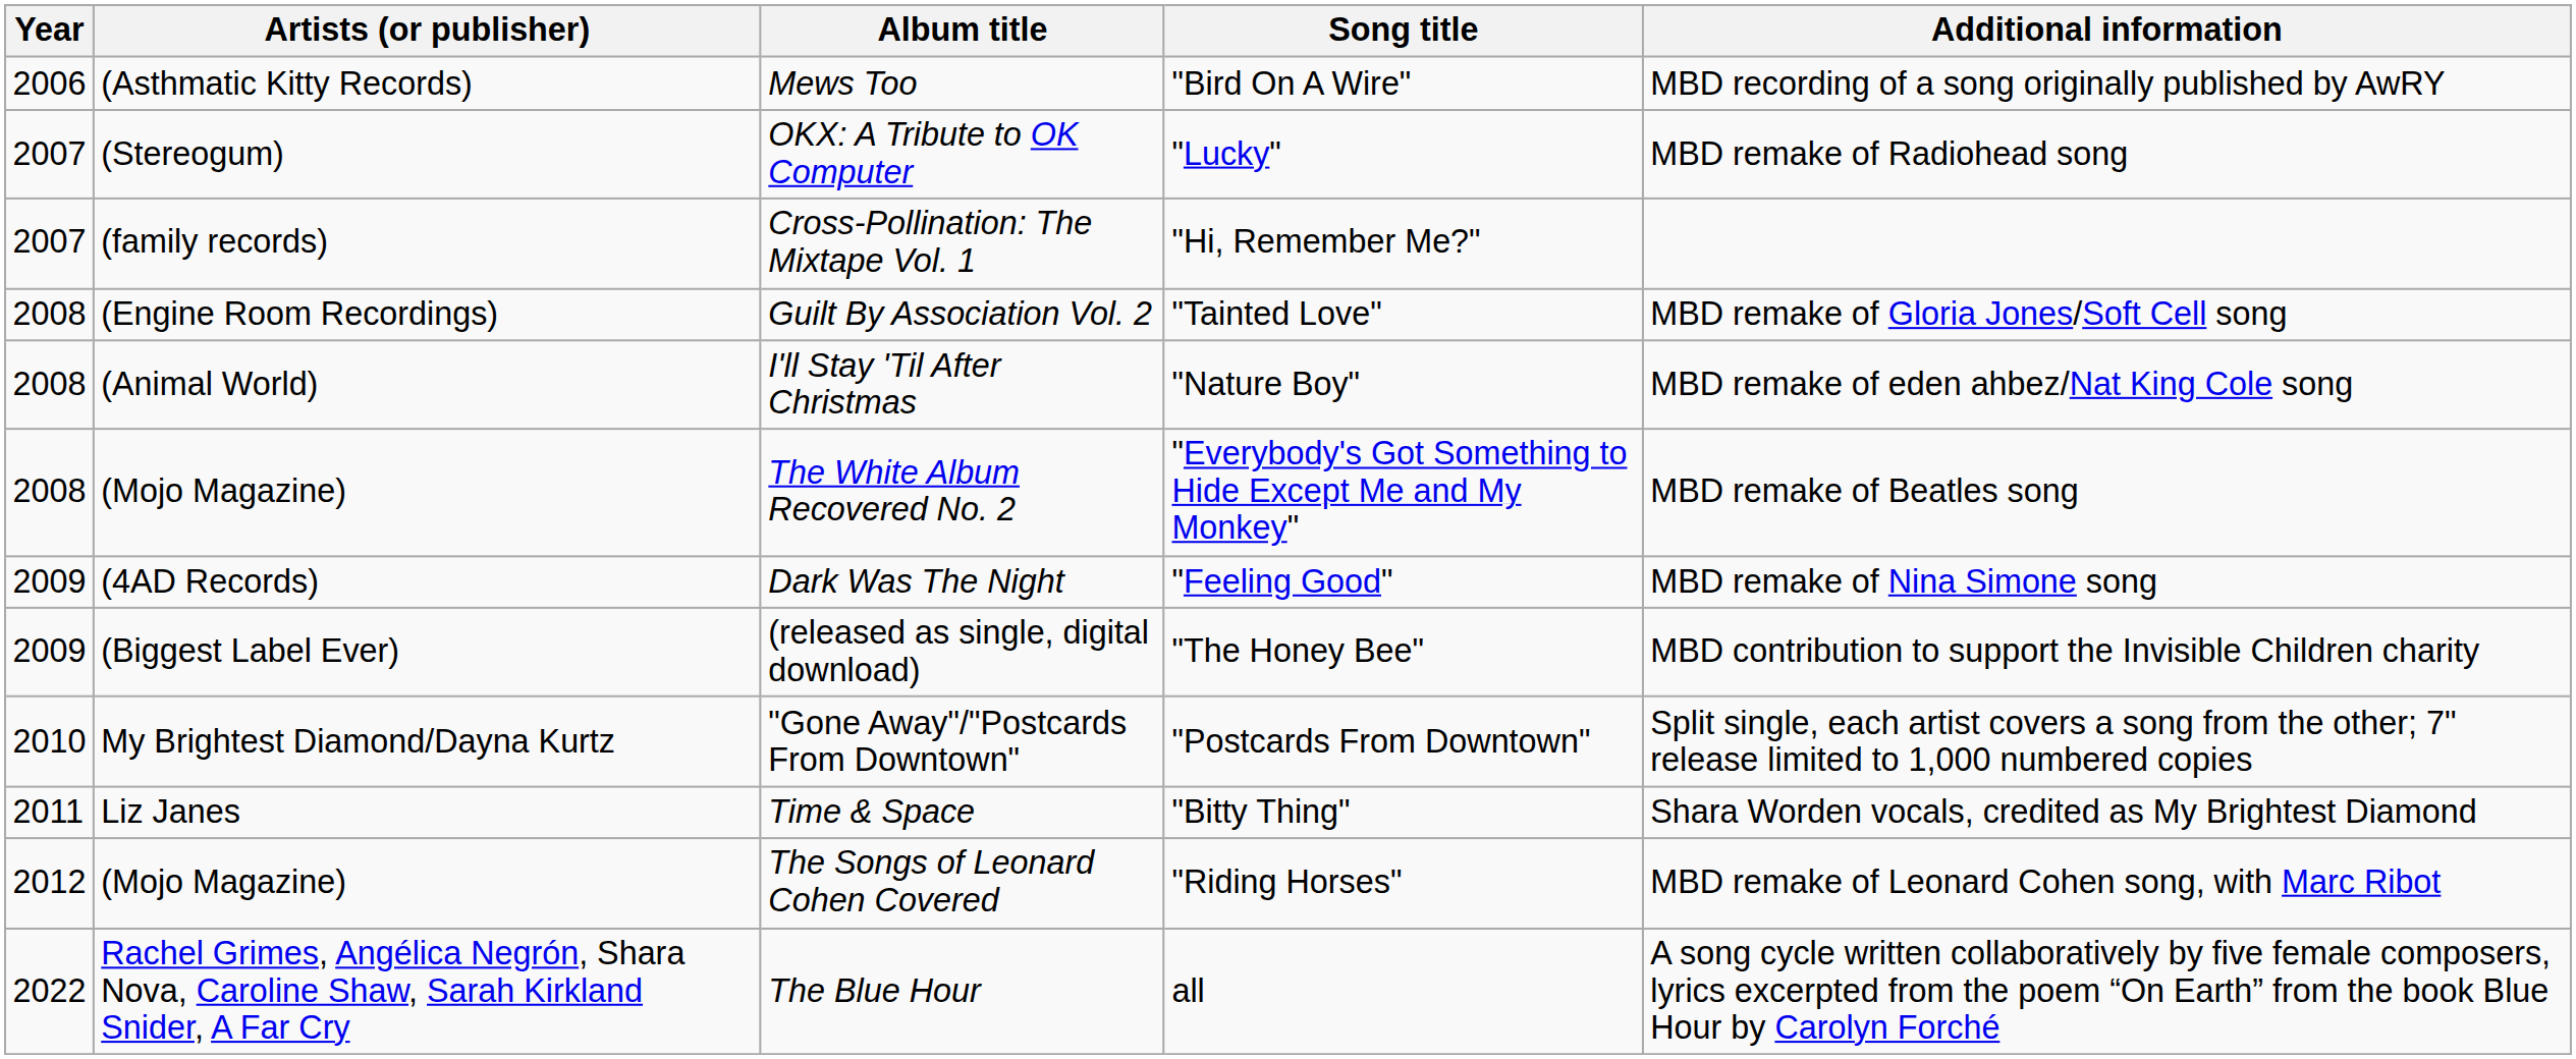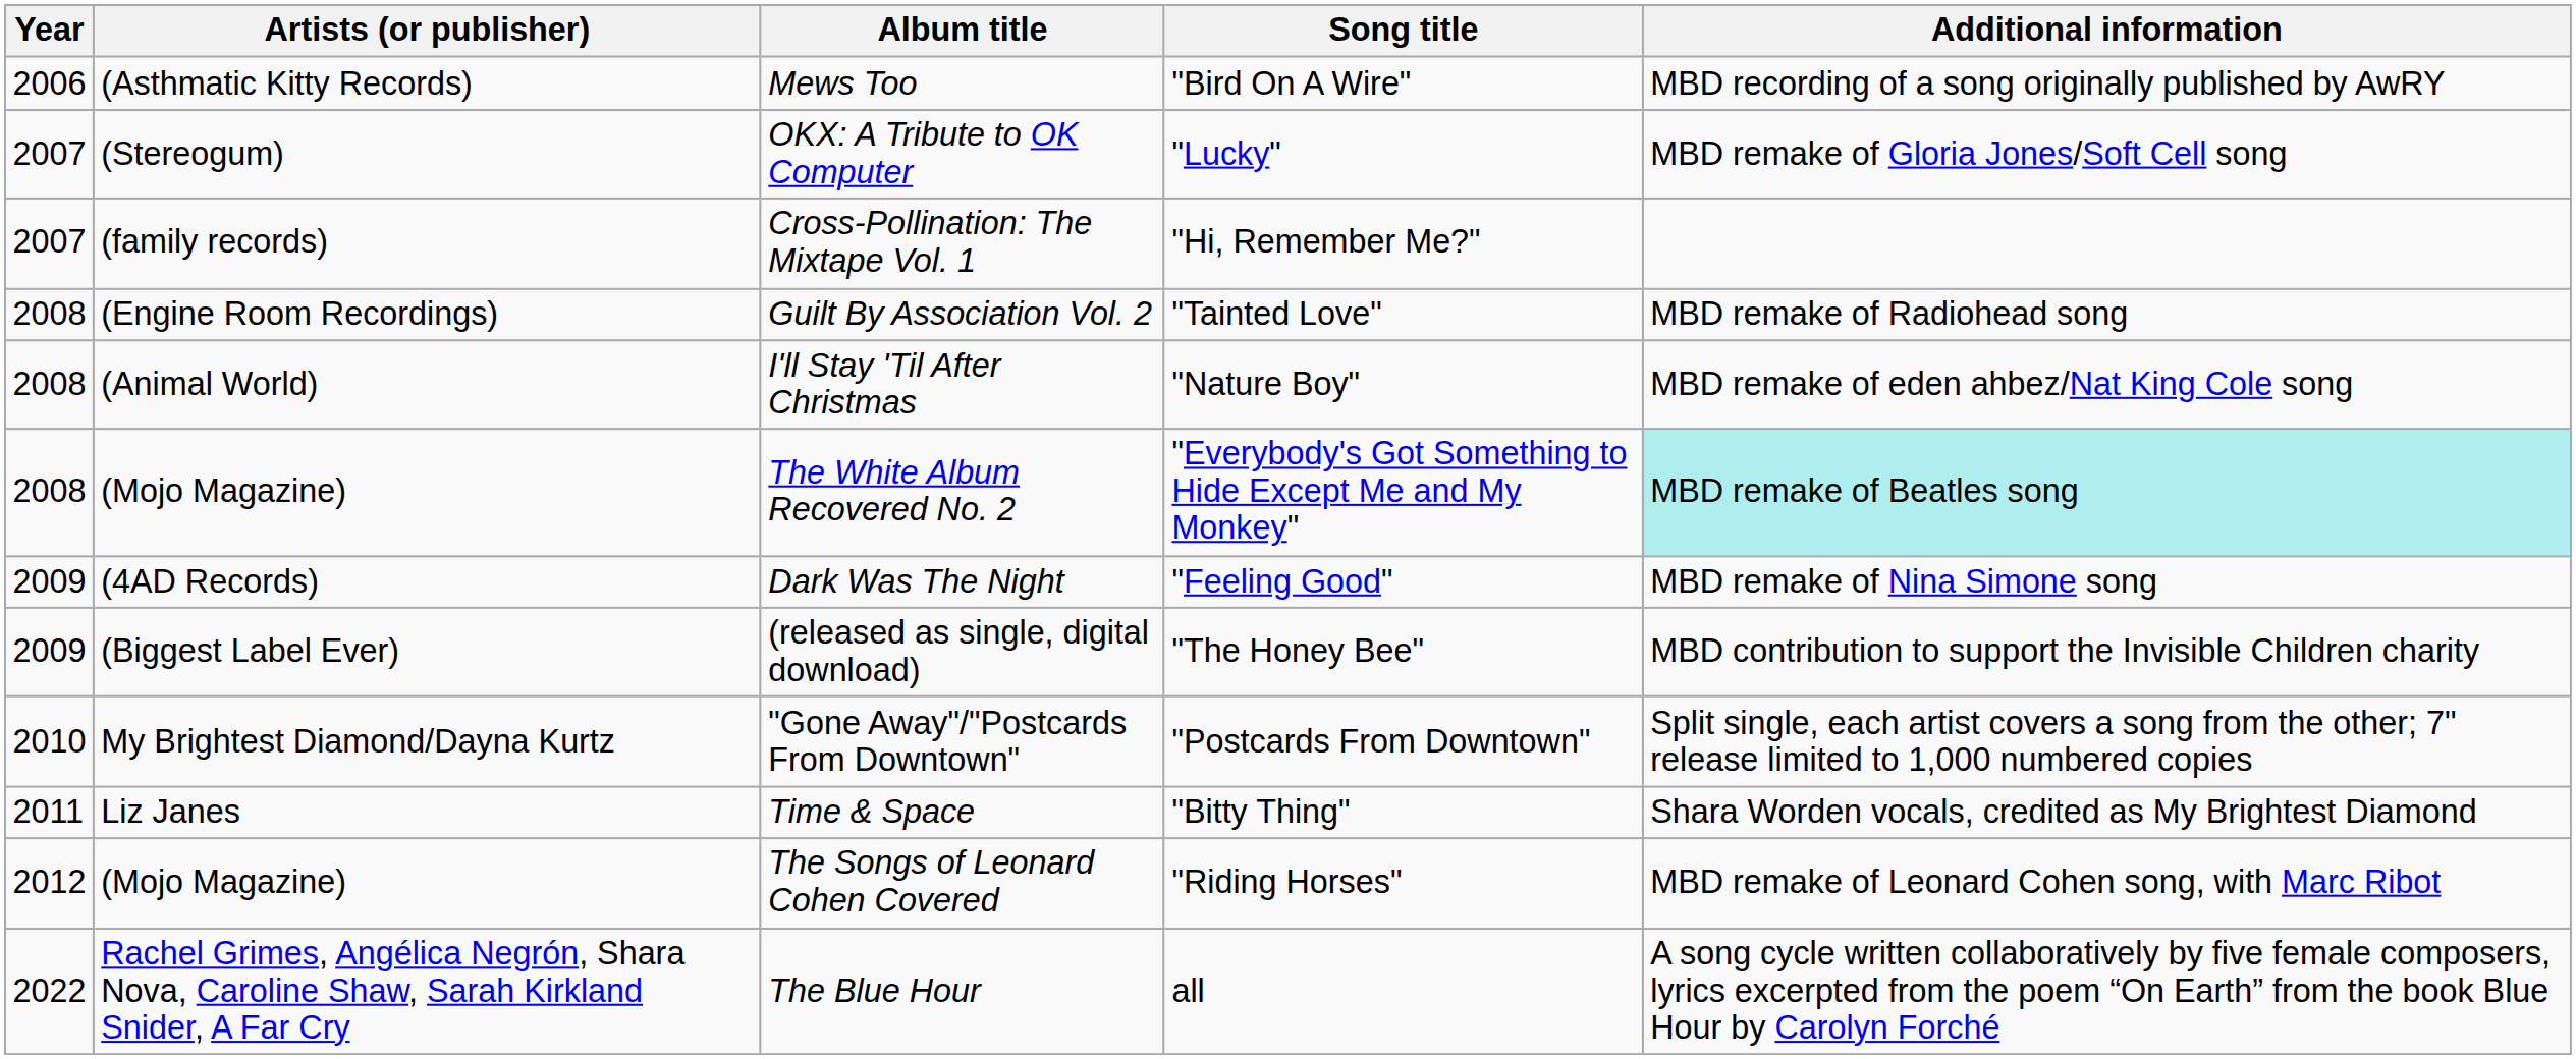OKX: A Tribute to OK Computer | Additional information: MBD remake of Radiohead song -> MBD remake of Gloria Jones/Soft Cell song
Guilt By Association Vol. 2 | Additional information: MBD remake of Gloria Jones/Soft Cell song -> MBD remake of Radiohead song
The White Album Recovered No. 2 | Additional information: no background -> paleturquoise background
